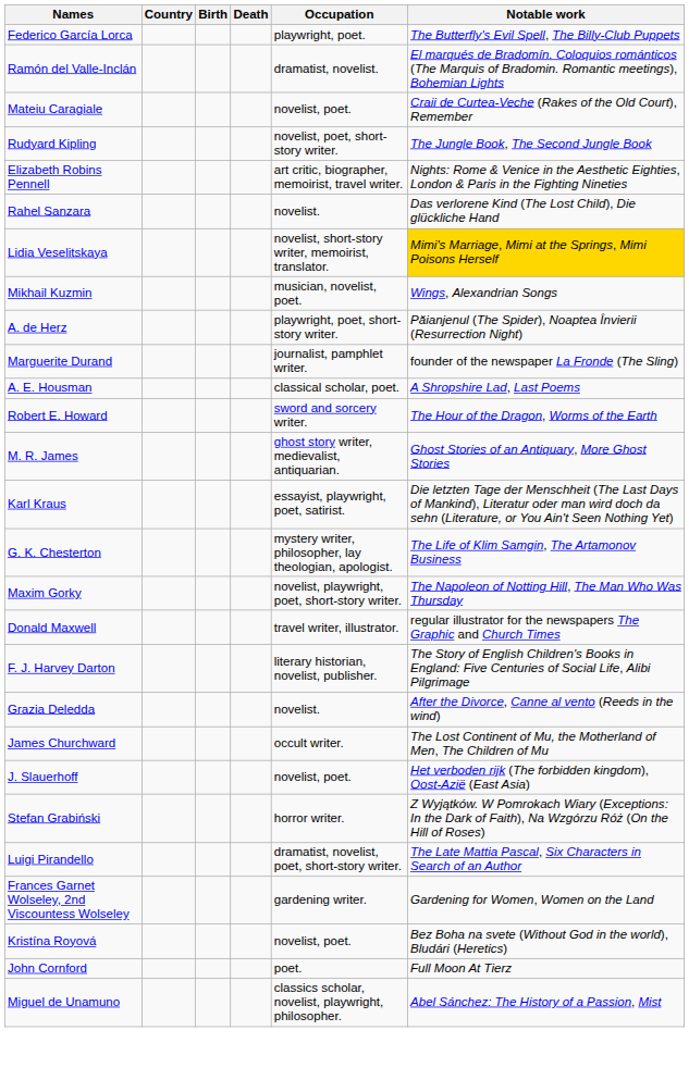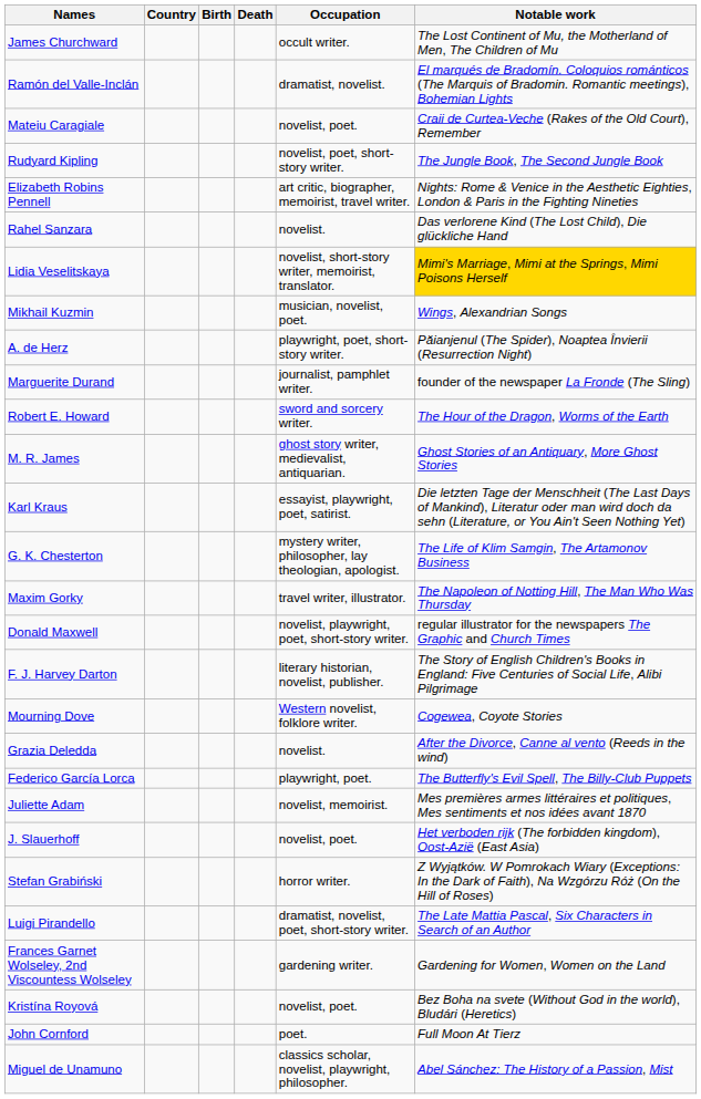rows swapped: James Churchward <-> Federico García Lorca
- row: A. E. Housman | classical scholar, poet. | A Shropshire Lad, Last Poems
Maxim Gorky | Occupation: novelist, playwright, poet, short-story writer. -> travel writer, illustrator.
Donald Maxwell | Occupation: travel writer, illustrator. -> novelist, playwright, poet, short-story writer.
+ row: Mourning Dove | Western novelist, folklore writer. | Cogewea, Coyote Stories
+ row: Juliette Adam | novelist, memoirist. | Mes premières armes littéraires et politiques, Mes sentiments et nos idées avant 1870
